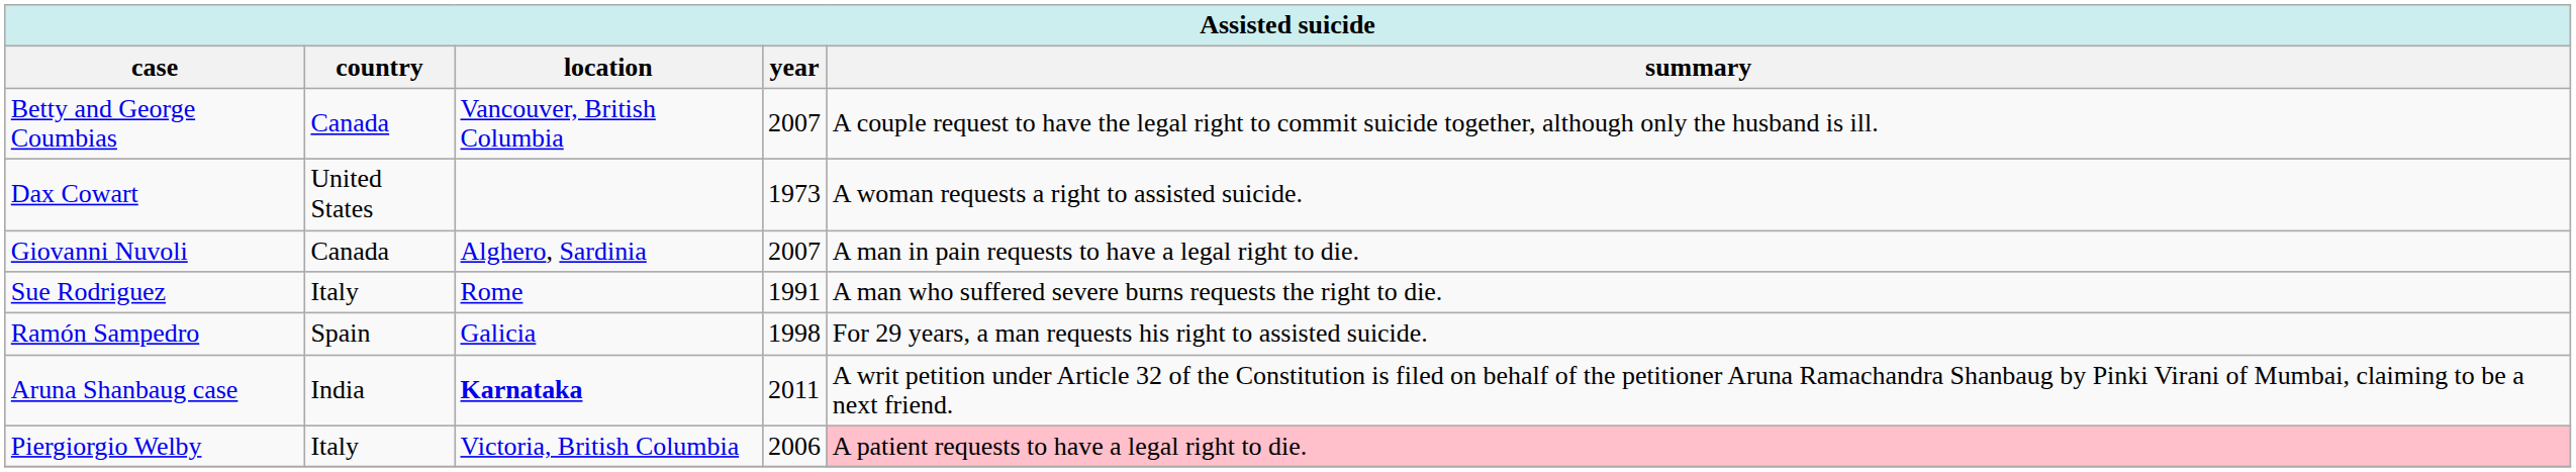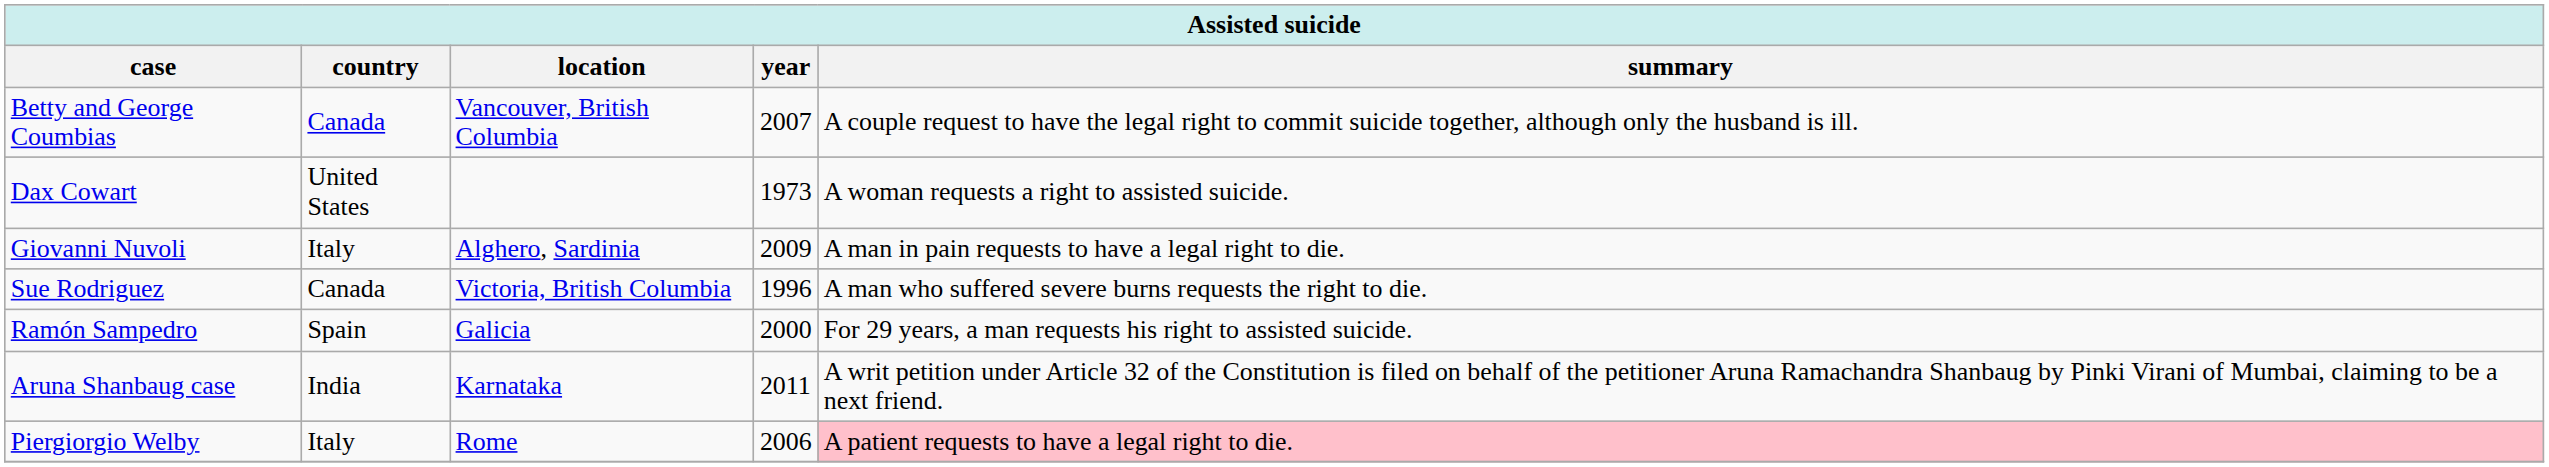Giovanni Nuvoli | country: Canada -> Italy
Giovanni Nuvoli | year: 2007 -> 2009
Sue Rodriguez | country: Italy -> Canada
Sue Rodriguez | location: Rome -> Victoria, British Columbia
Sue Rodriguez | year: 1991 -> 1996
Ramón Sampedro | year: 1998 -> 2000
Aruna Shanbaug case | location: bold -> normal
Piergiorgio Welby | location: Victoria, British Columbia -> Rome
